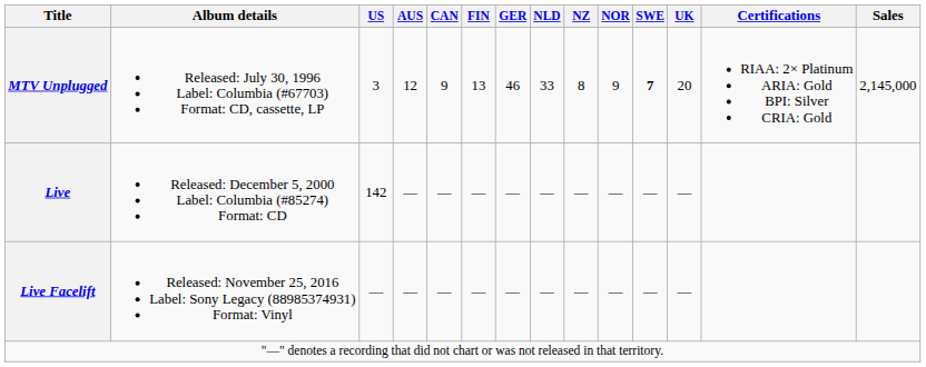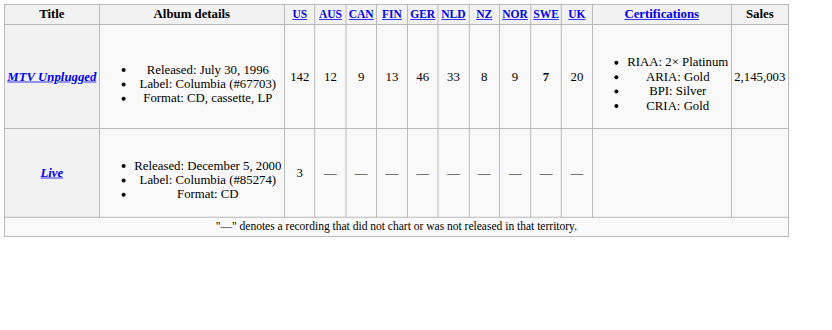MTV Unplugged | US: 3 -> 142
MTV Unplugged | Sales: 2,145,000 -> 2,145,003
Live | US: 142 -> 3
- row: Live Facelift | Released: November 25, 2016 Label: Sony Legacy (88985374931) Format: Vinyl | — | — | — | — | — | — | — | — | — | —
